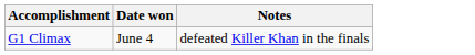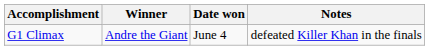+ column: Winner | Andre the Giant
